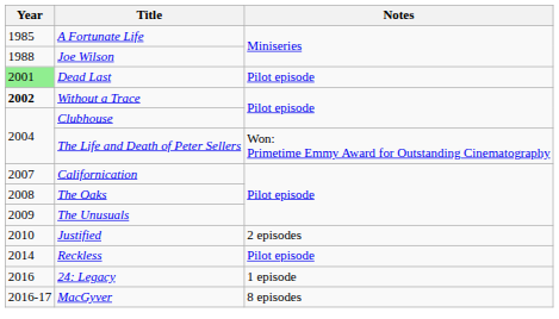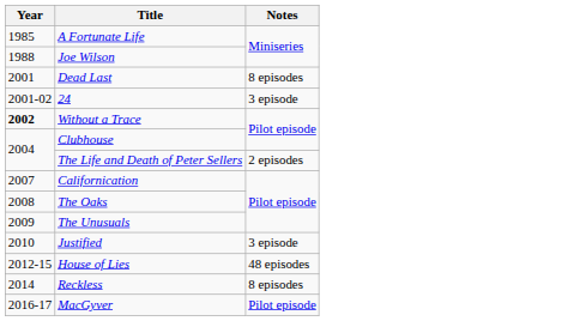Dead Last | Year: lightgreen background -> no background
Dead Last | Notes: Pilot episode -> 8 episodes
+ row: 2001-02 | 24 | 3 episode
The Life and Death of Peter Sellers | Notes: Won: Primetime Emmy Award for Outstanding Cinematography -> 2 episodes
Justified | Notes: 2 episodes -> 3 episode
+ row: 2012-15 | House of Lies | 48 episodes
Reckless | Notes: Pilot episode -> 8 episodes
- row: 2016 | 24: Legacy | 1 episode
MacGyver | Notes: 8 episodes -> Pilot episode
